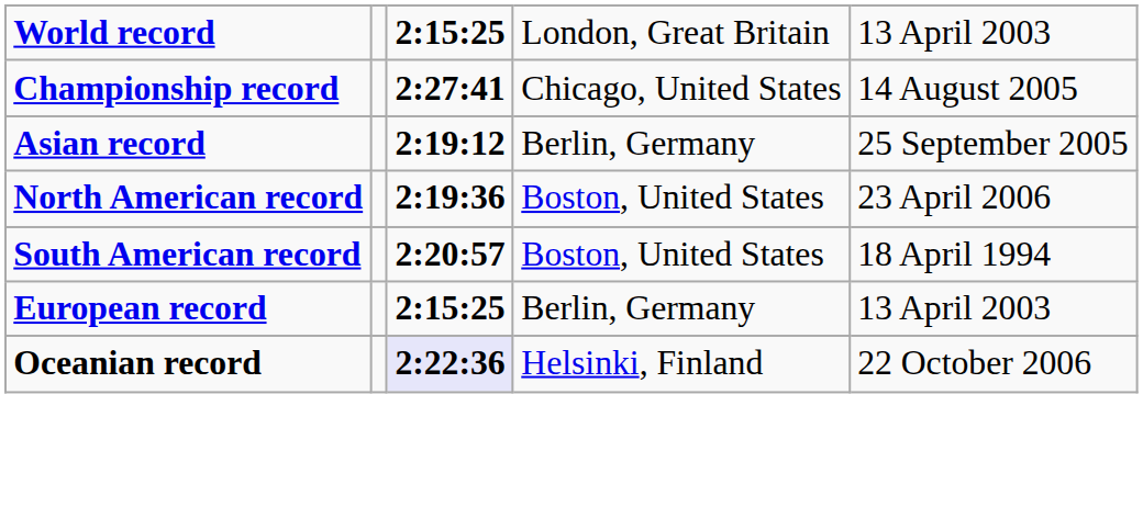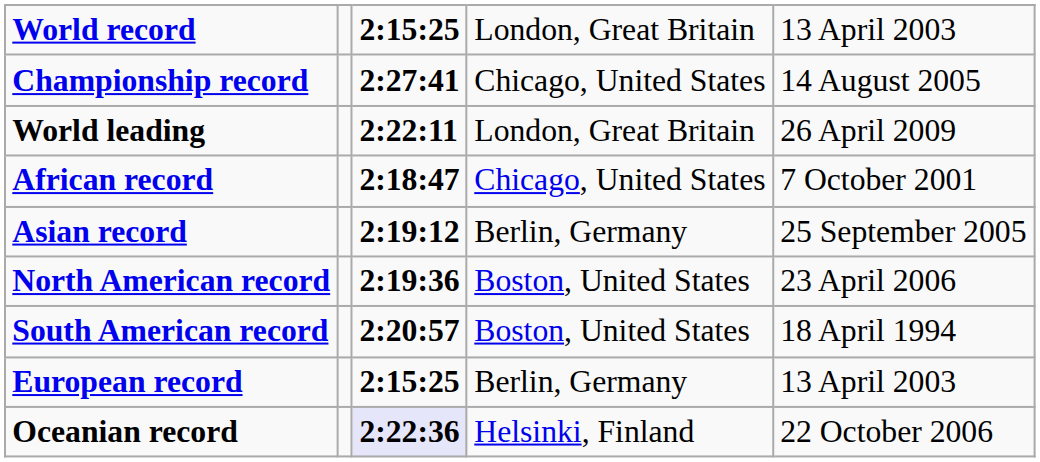+ row: World leading | 2:22:11 | London, Great Britain | 26 April 2009
+ row: African record | 2:18:47 | Chicago, United States | 7 October 2001
